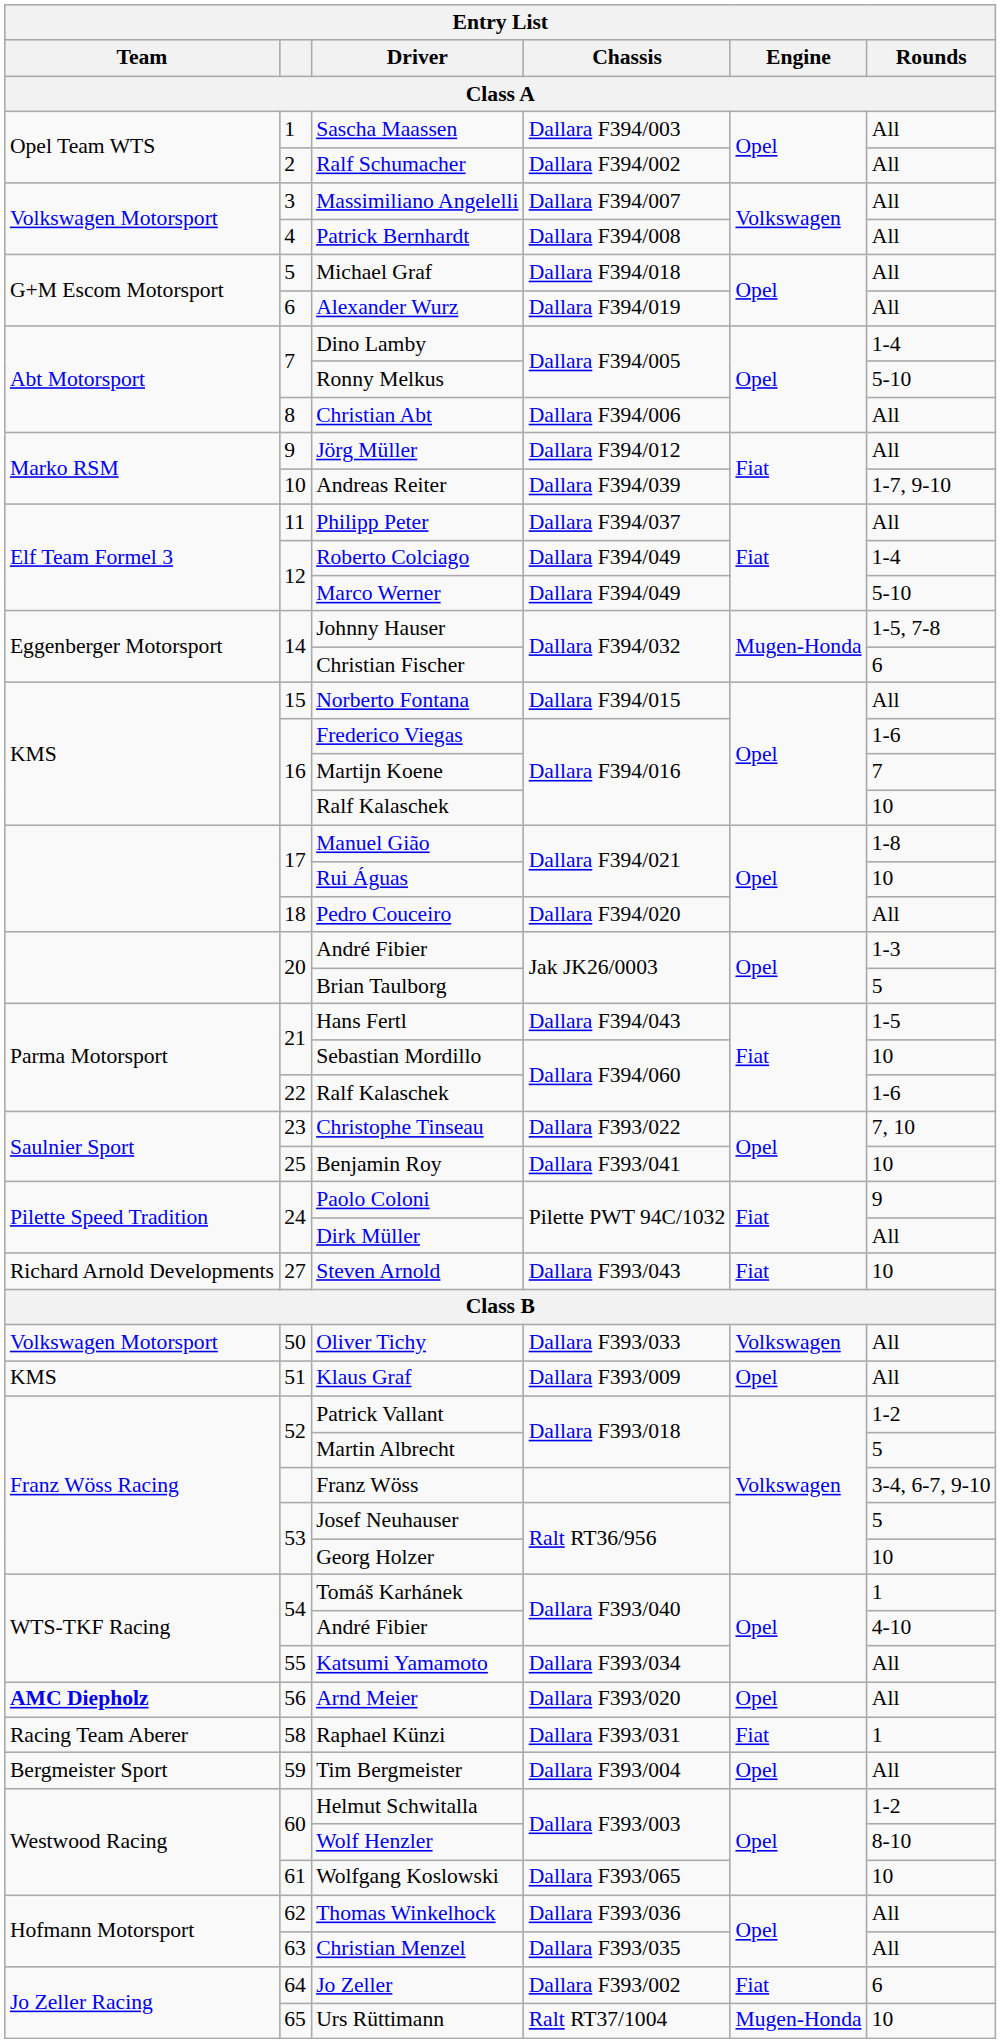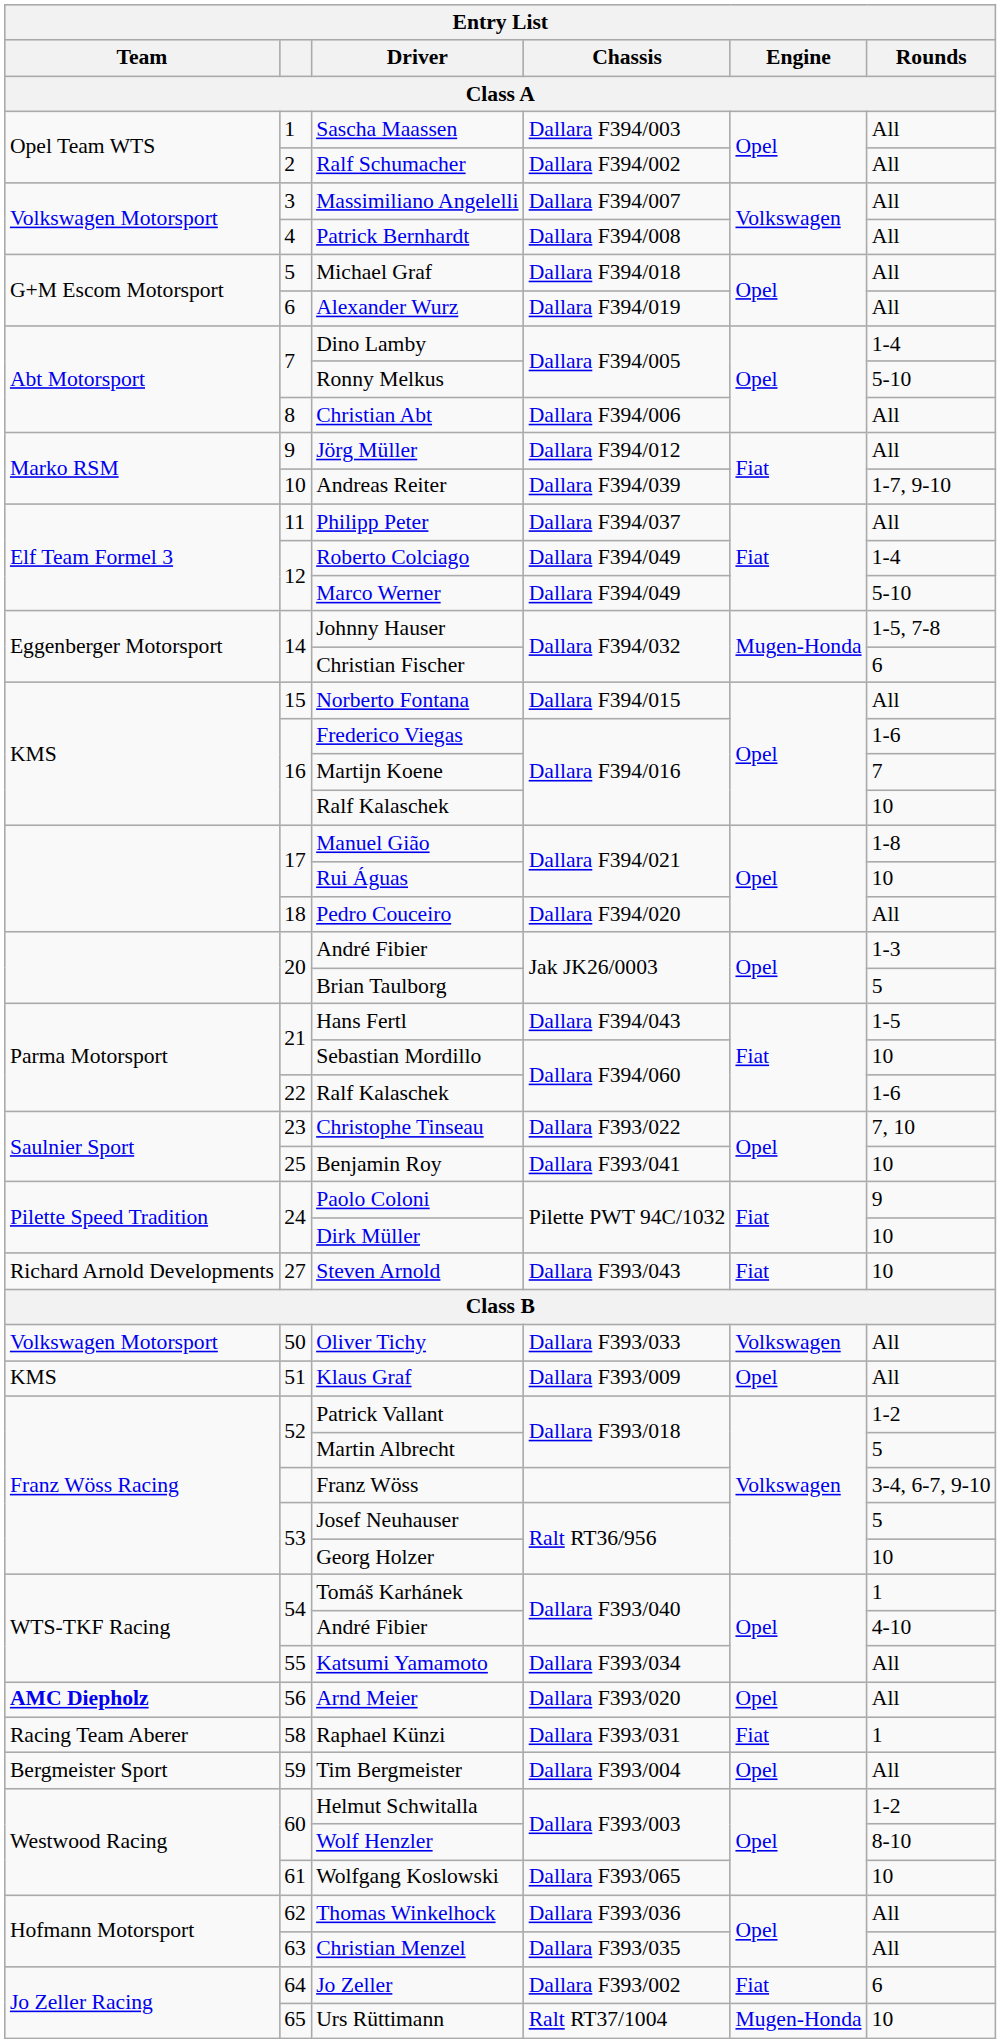Dirk Müller | Rounds / Class A: All -> 10
